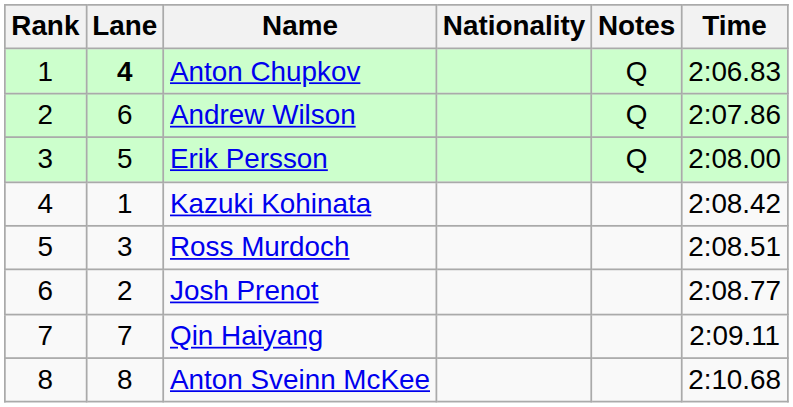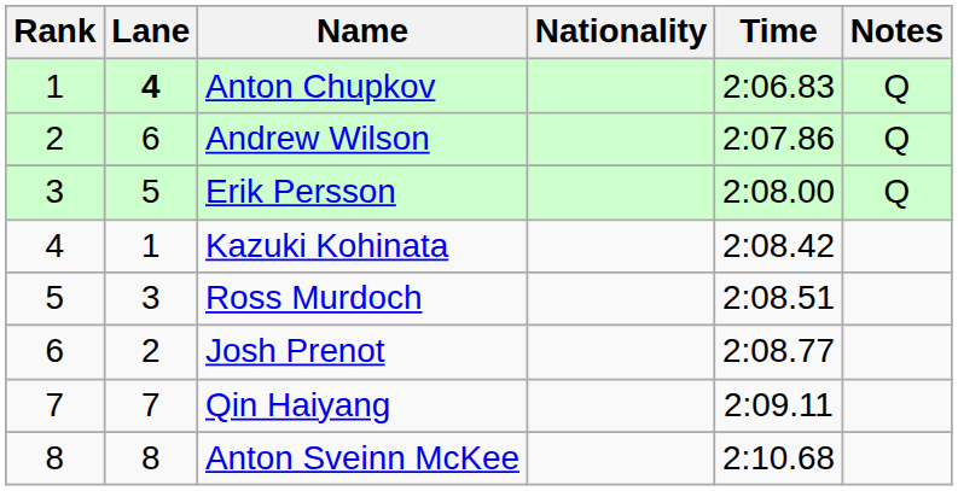columns swapped: Time <-> Notes
